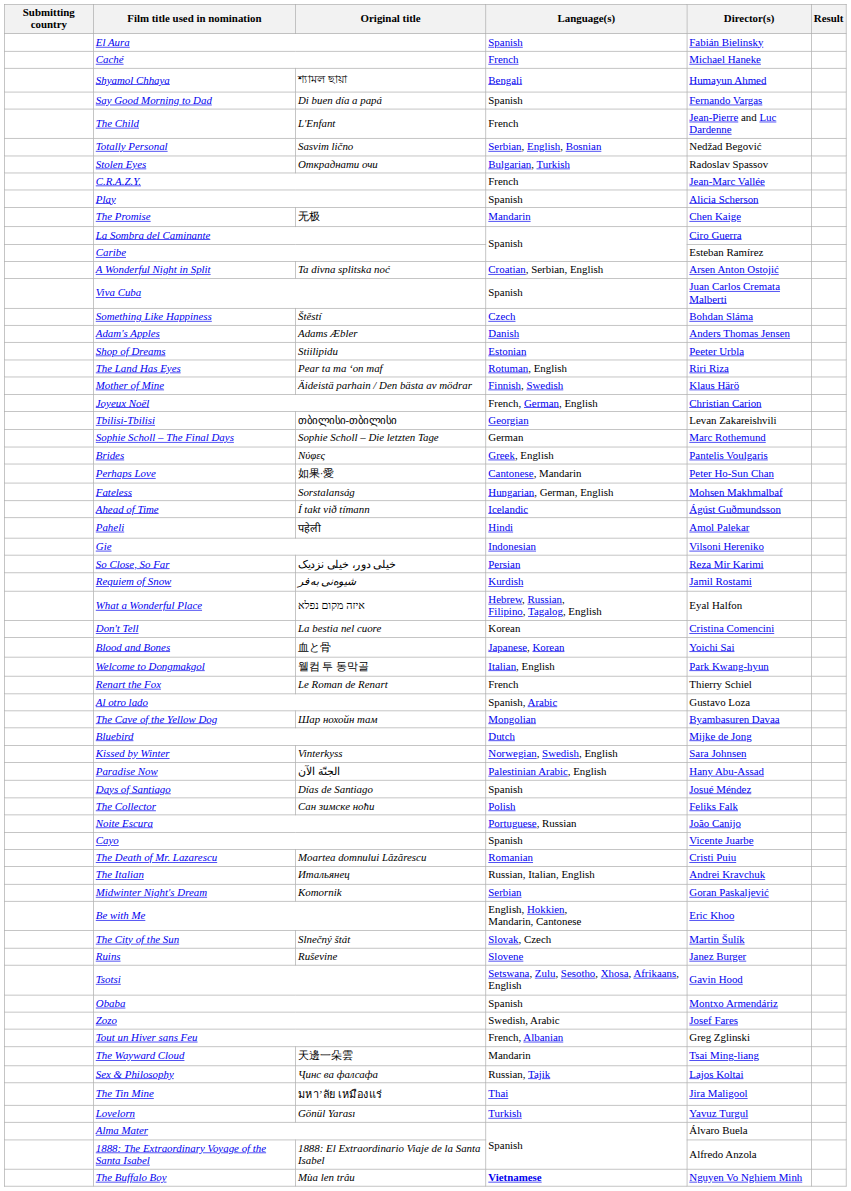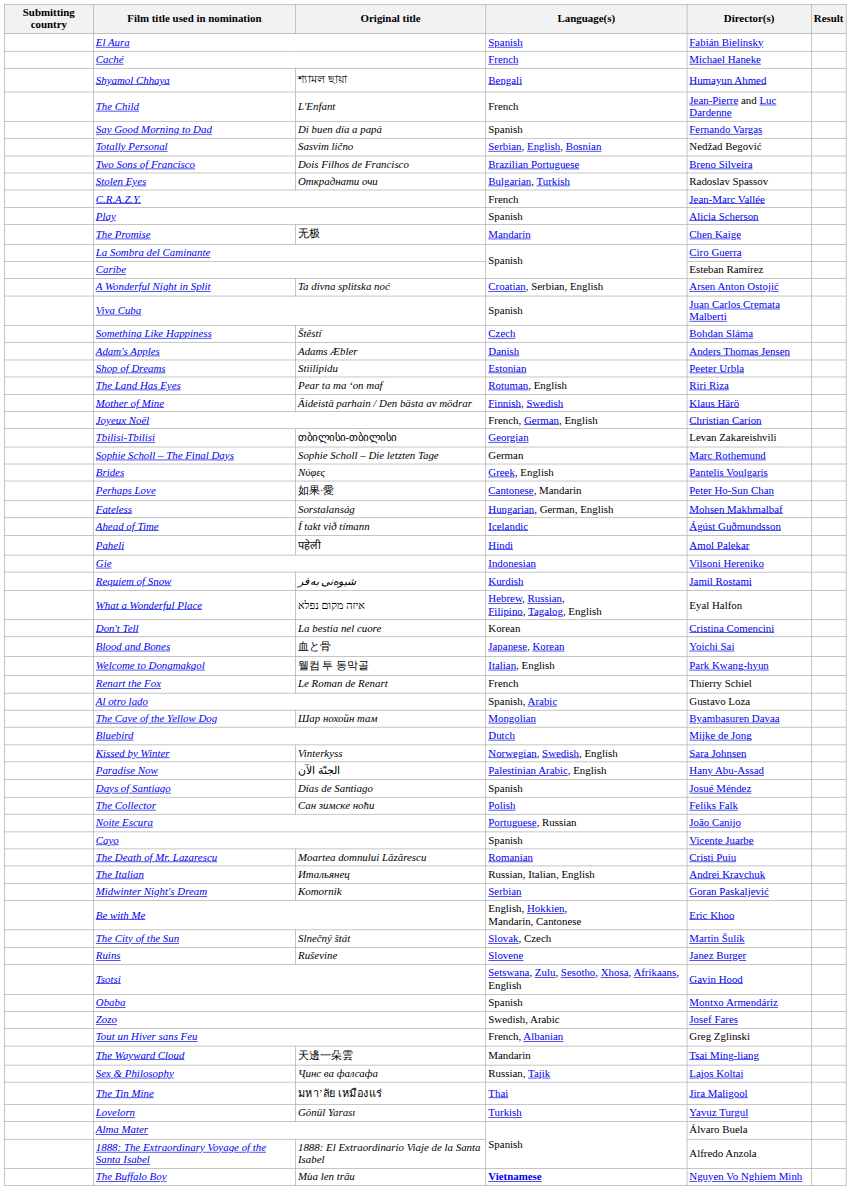rows swapped: The Child <-> Say Good Morning to Dad
+ row: Two Sons of Francisco | Dois Filhos de Francisco | Brazilian Portuguese | Breno Silveira
- row: So Close, So Far | خیلی دور، خیلی نزدیک | Persian | Reza Mir Karimi
